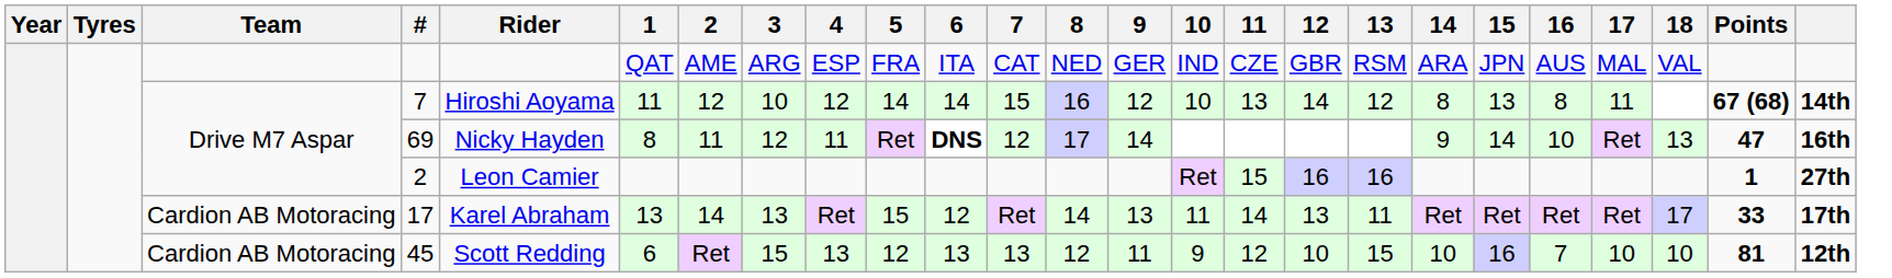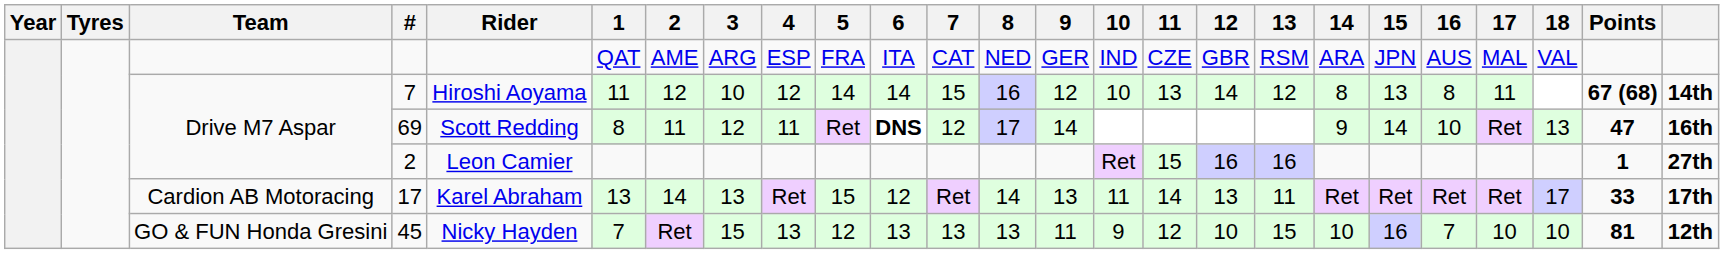69 | Rider: Nicky Hayden -> Scott Redding
45 | Team: Cardion AB Motoracing -> GO & FUN Honda Gresini
45 | Rider: Scott Redding -> Nicky Hayden
45 | 1: 6 -> 7
45 | 8: 12 -> 13
